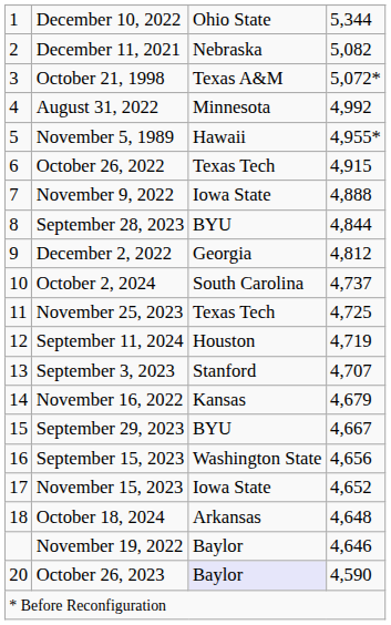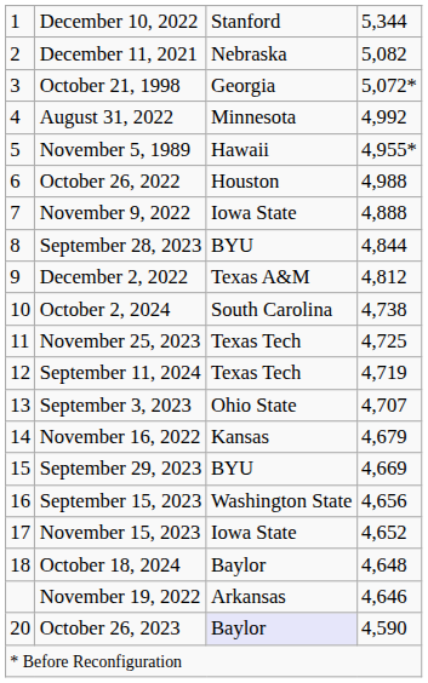December 10, 2022 | column 3: Ohio State -> Stanford
October 21, 1998 | column 3: Texas A&M -> Georgia
October 26, 2022 | column 3: Texas Tech -> Houston
October 26, 2022 | column 4: 4,915 -> 4,988
December 2, 2022 | column 3: Georgia -> Texas A&M
October 2, 2024 | column 4: 4,737 -> 4,738
September 11, 2024 | column 3: Houston -> Texas Tech
September 3, 2023 | column 3: Stanford -> Ohio State
September 29, 2023 | column 4: 4,667 -> 4,669
October 18, 2024 | column 3: Arkansas -> Baylor
November 19, 2022 | column 3: Baylor -> Arkansas
